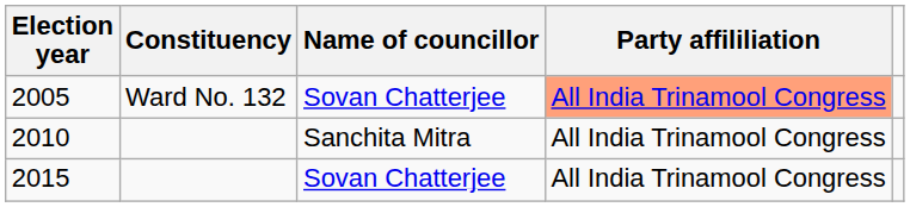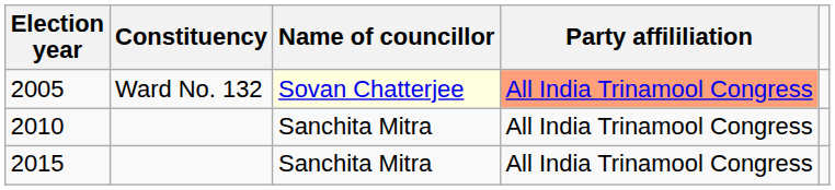2005 | Name of councillor: no background -> lightyellow background
2015 | Name of councillor: Sovan Chatterjee -> Sanchita Mitra
